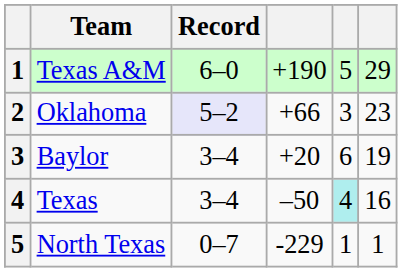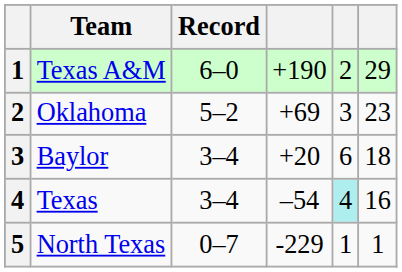Texas A&M | column 5: 5 -> 2
Oklahoma | Record: lavender background -> no background
Oklahoma | column 4: +66 -> +69
Baylor | column 6: 19 -> 18
Texas | column 4: –50 -> –54
